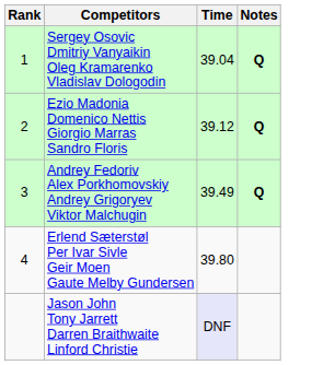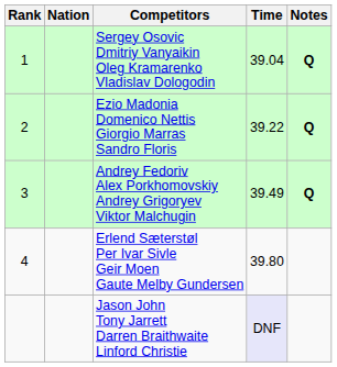+ column: Nation
Ezio Madonia Domenico Nettis Giorgio Marras Sandro Floris | Time: 39.12 -> 39.22
